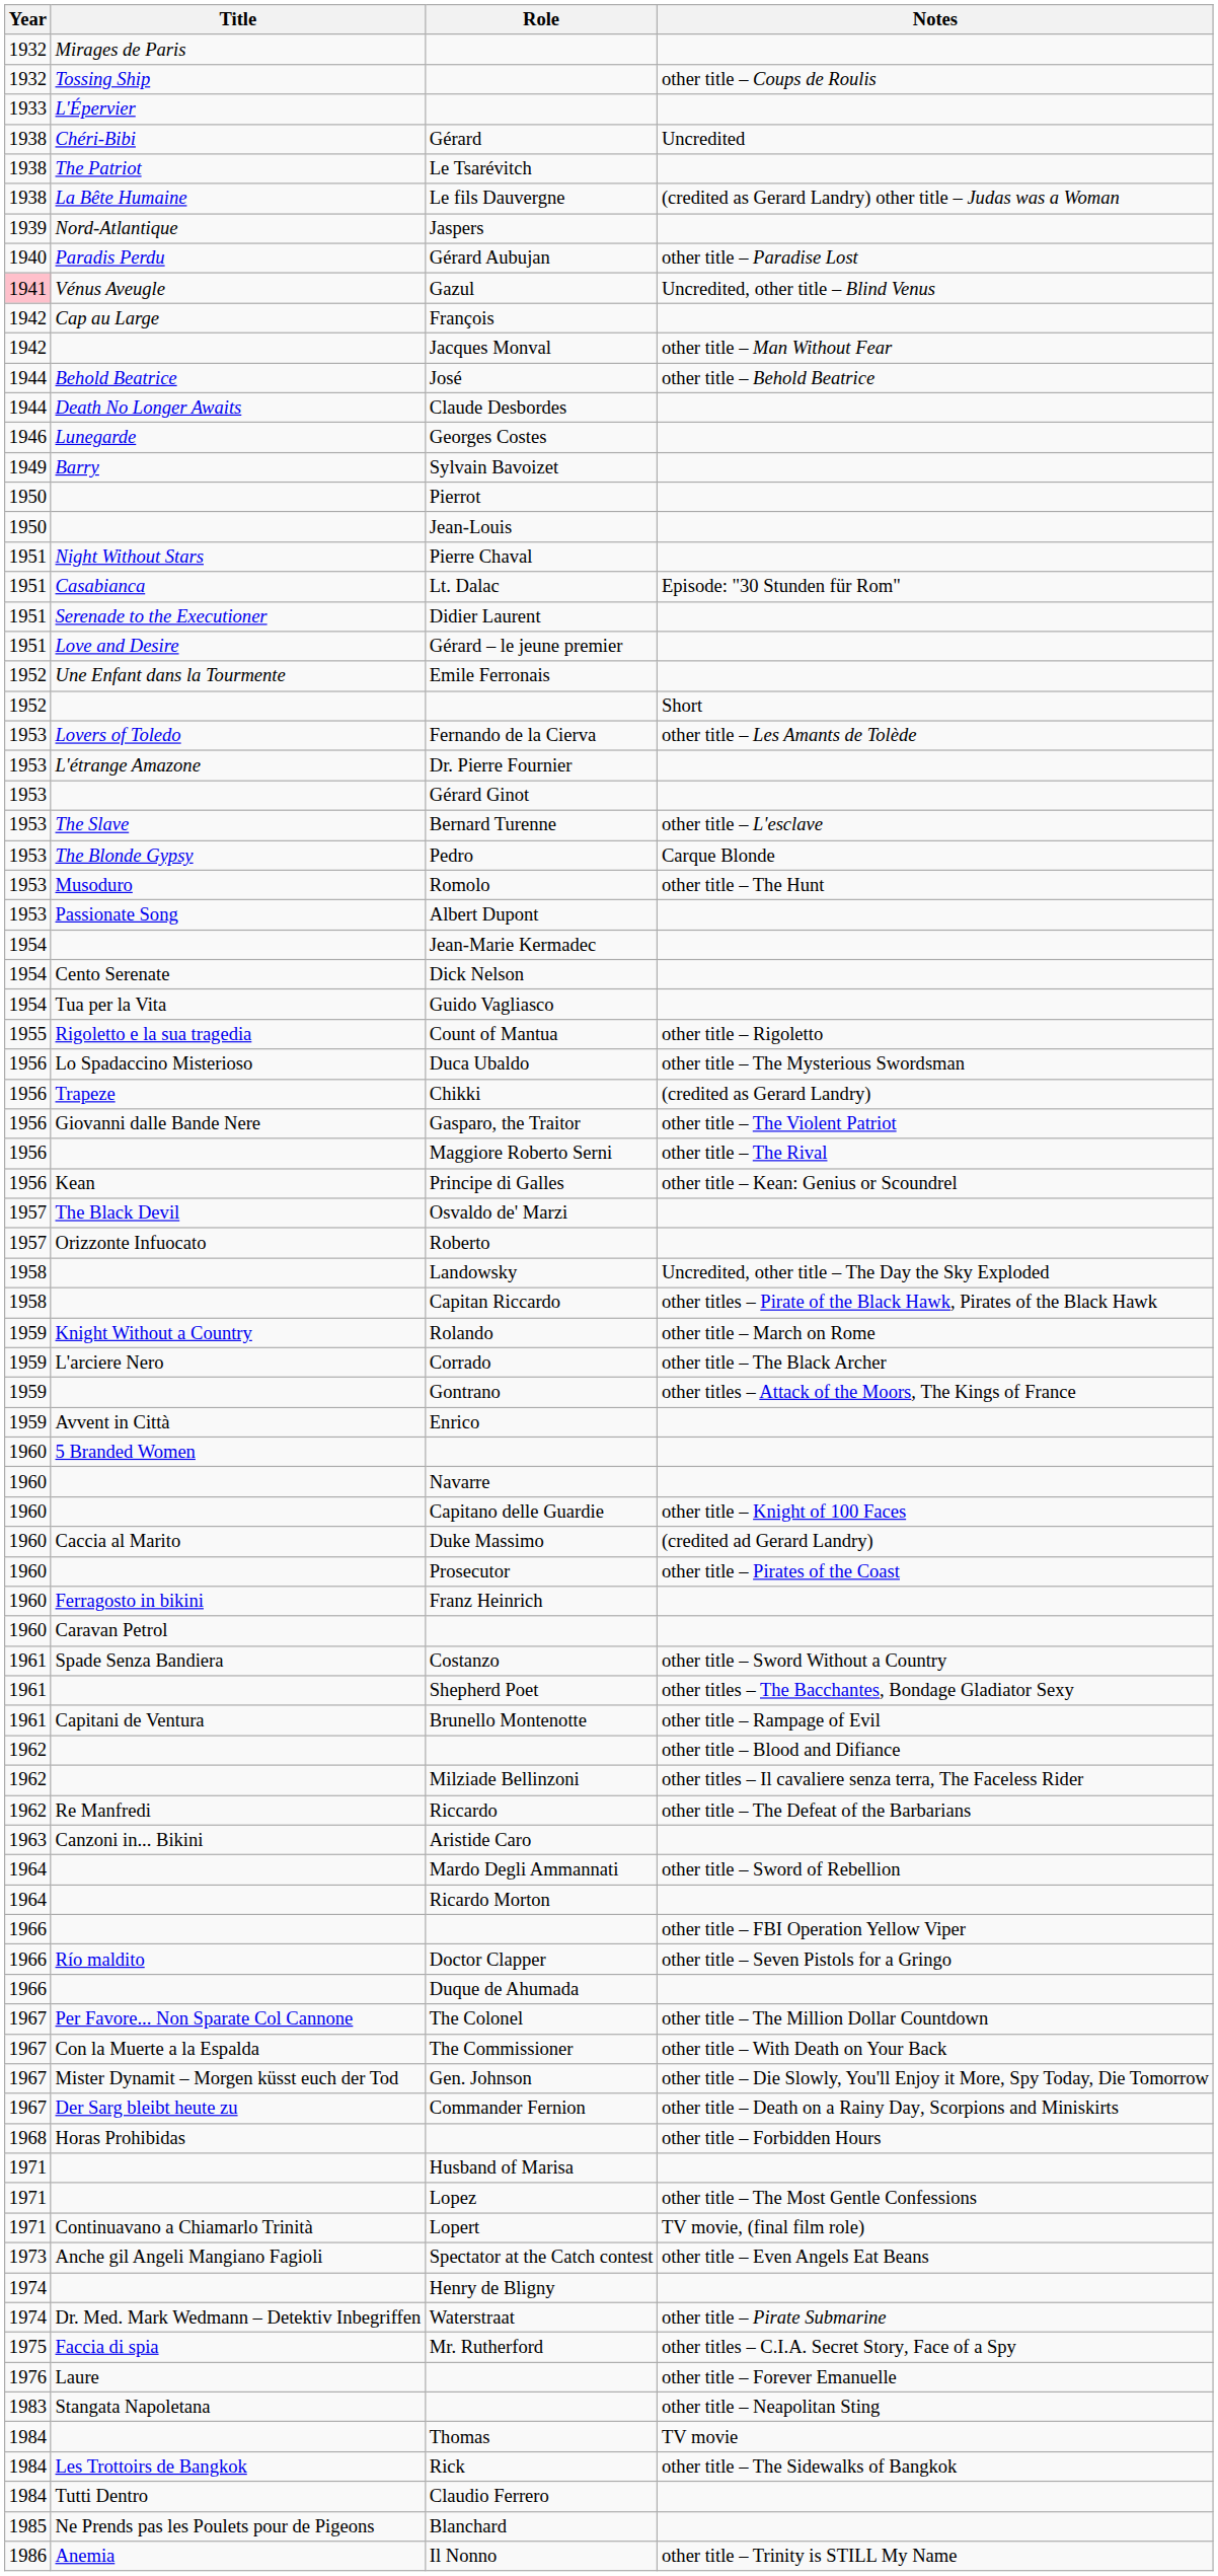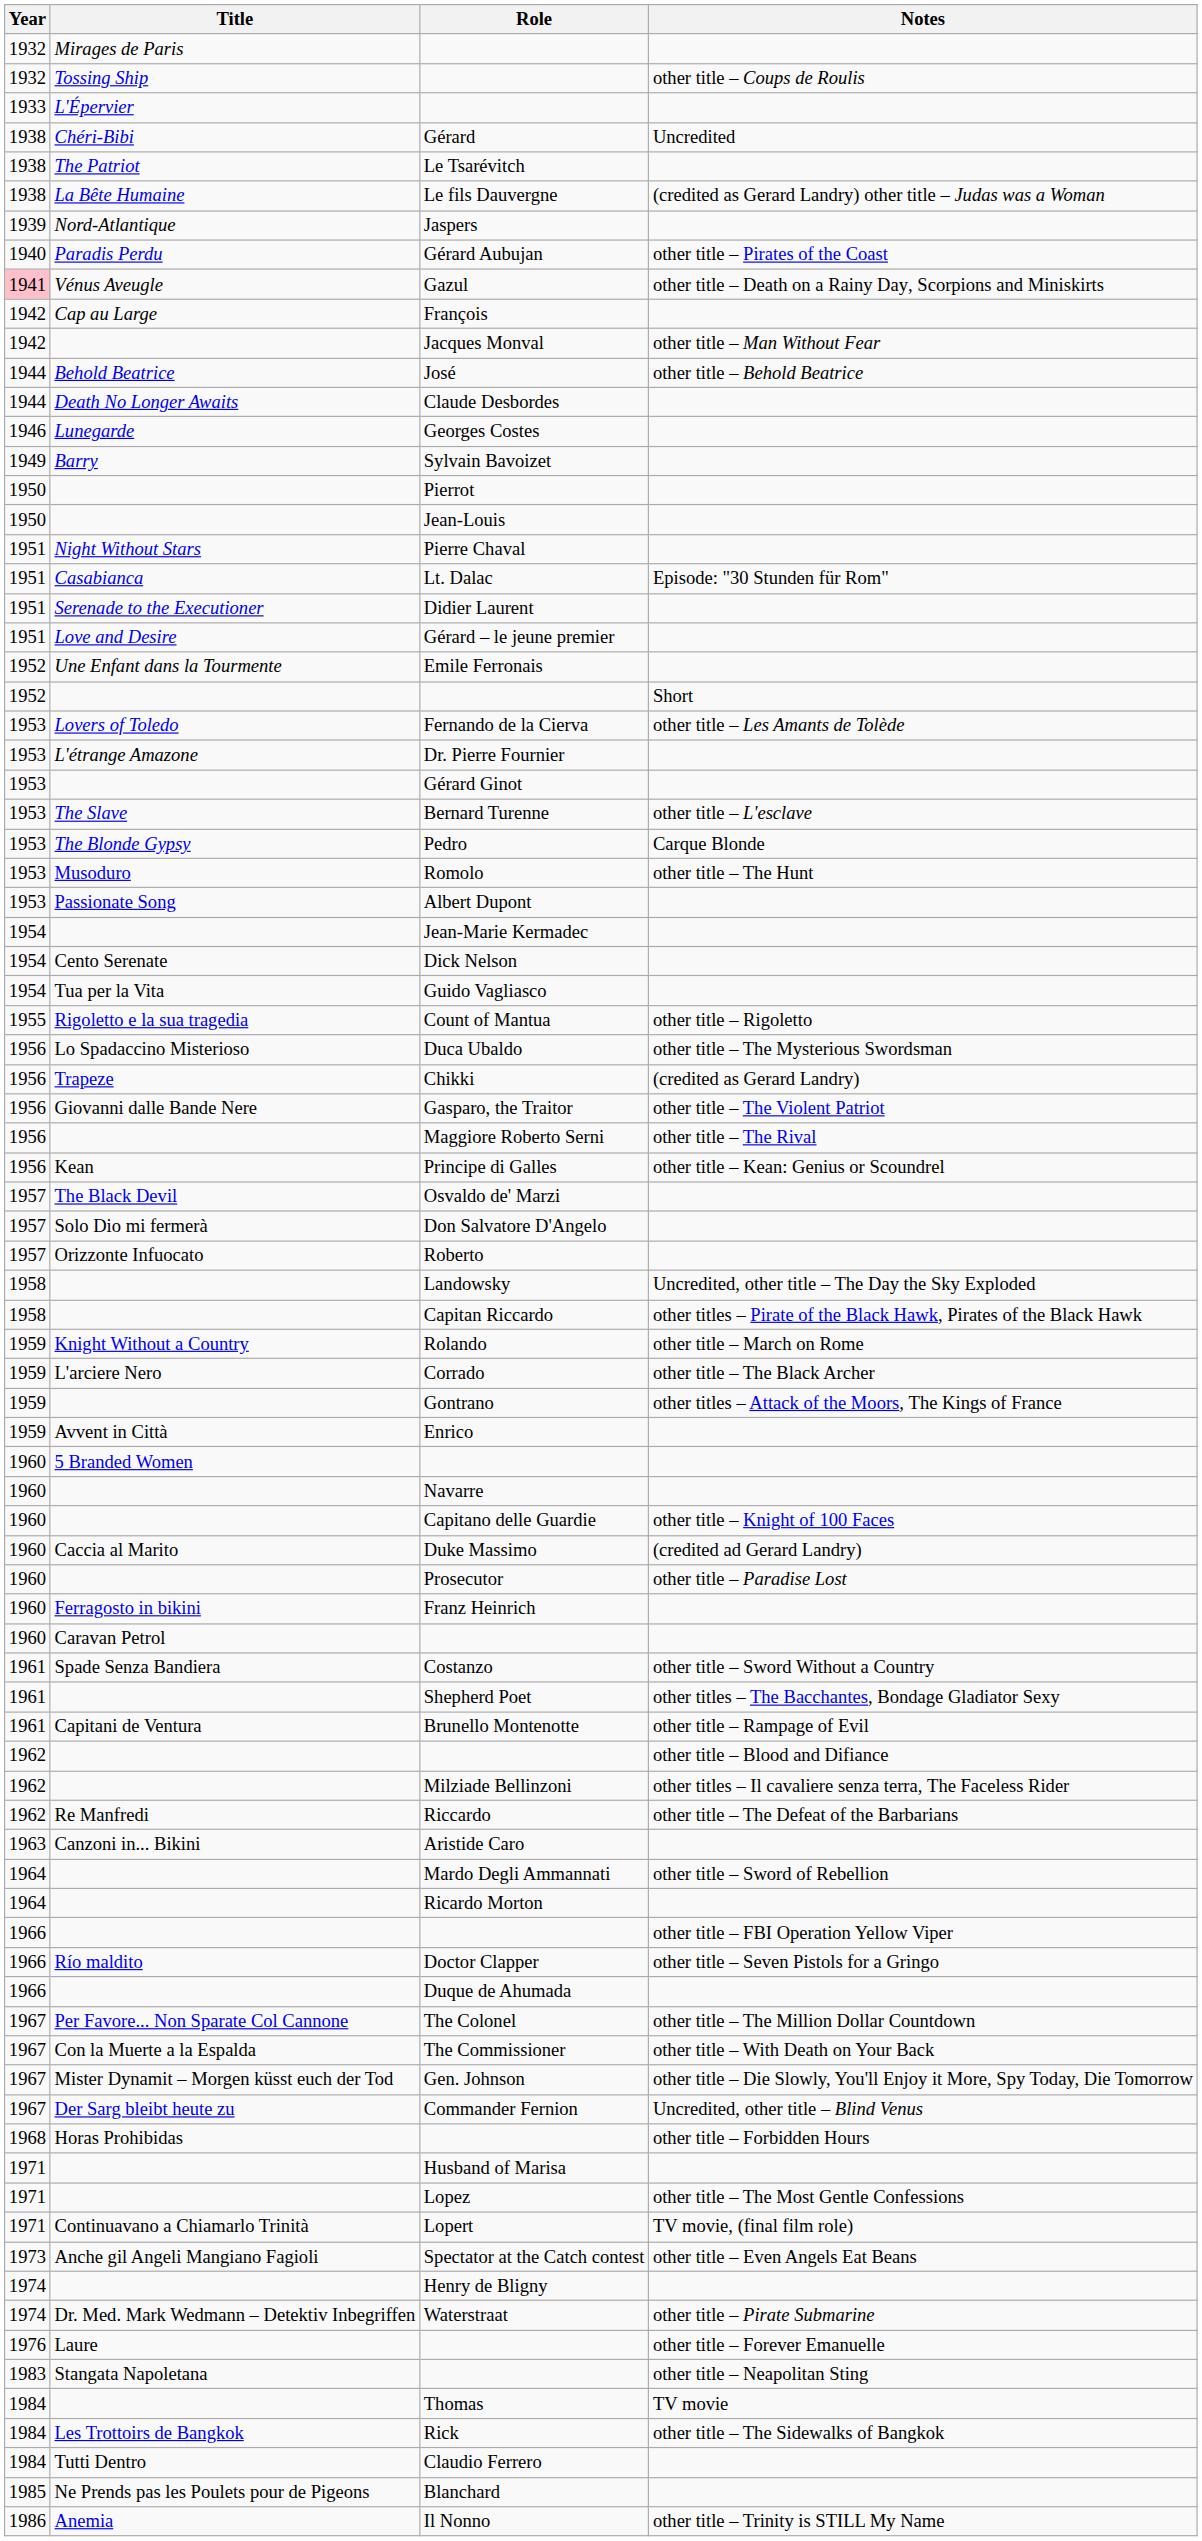Gérard Aubujan | Notes: other title – Paradise Lost -> other title – Pirates of the Coast
Gazul | Notes: Uncredited, other title – Blind Venus -> other title – Death on a Rainy Day, Scorpions and Miniskirts
+ row: 1957 | Solo Dio mi fermerà | Don Salvatore D'Angelo
Prosecutor | Notes: other title – Pirates of the Coast -> other title – Paradise Lost
Commander Fernion | Notes: other title – Death on a Rainy Day, Scorpions and Miniskirts -> Uncredited, other title – Blind Venus
- row: 1975 | Faccia di spia | Mr. Rutherford | other titles – C.I.A. Secret Story, Face of a Spy
